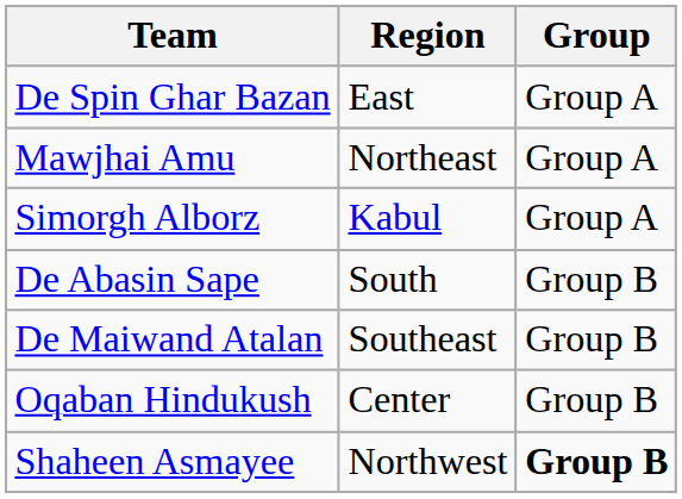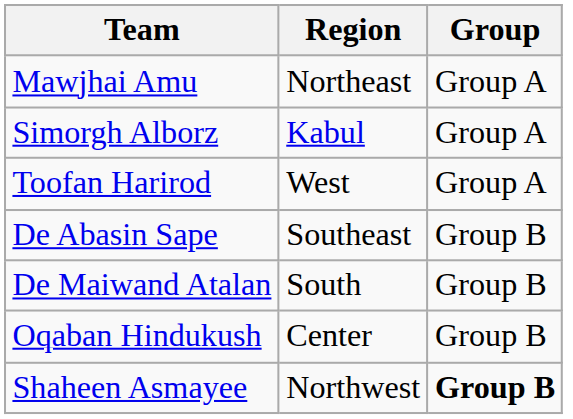- row: De Spin Ghar Bazan | East | Group A
+ row: Toofan Harirod | West | Group A
De Abasin Sape | Region: South -> Southeast
De Maiwand Atalan | Region: Southeast -> South
